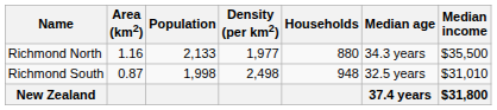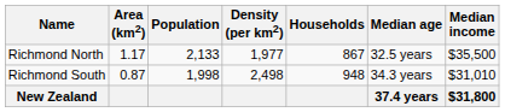Richmond North | Area (km2): 1.16 -> 1.17
Richmond North | Households: 880 -> 867
Richmond North | Median age: 34.3 years -> 32.5 years
Richmond South | Median age: 32.5 years -> 34.3 years
